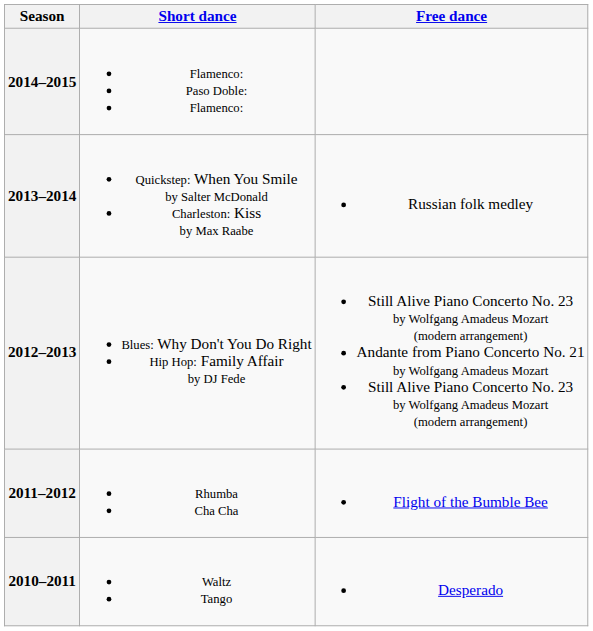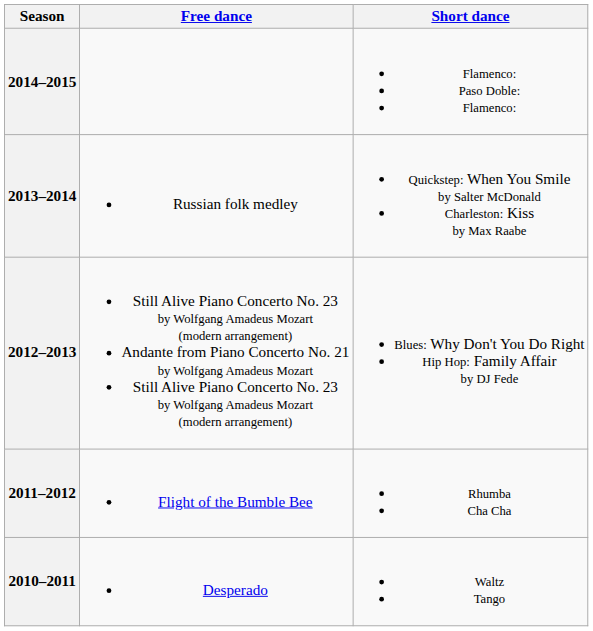columns swapped: Short dance <-> Free dance
